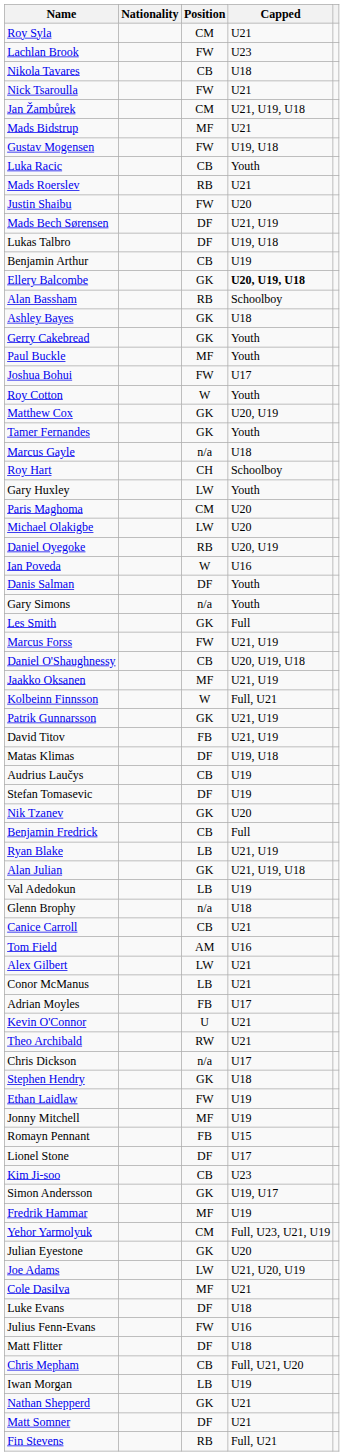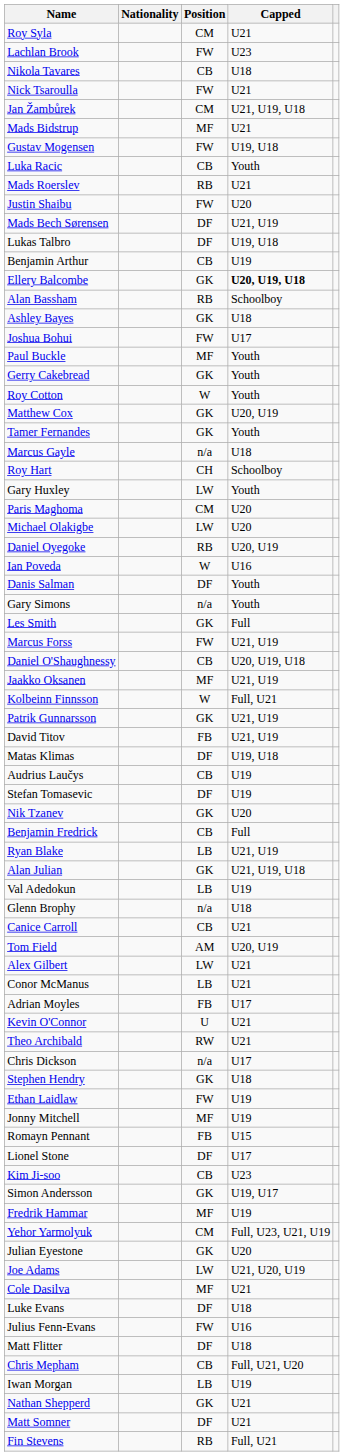rows swapped: Joshua Bohui <-> Gerry Cakebread
Tom Field | Capped: U16 -> U20, U19
